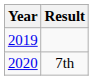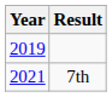7th | Year: 2020 -> 2021
